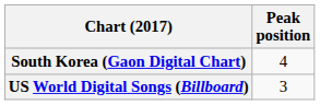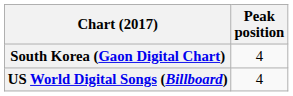US World Digital Songs (Billboard) | Peak position: 3 -> 4
